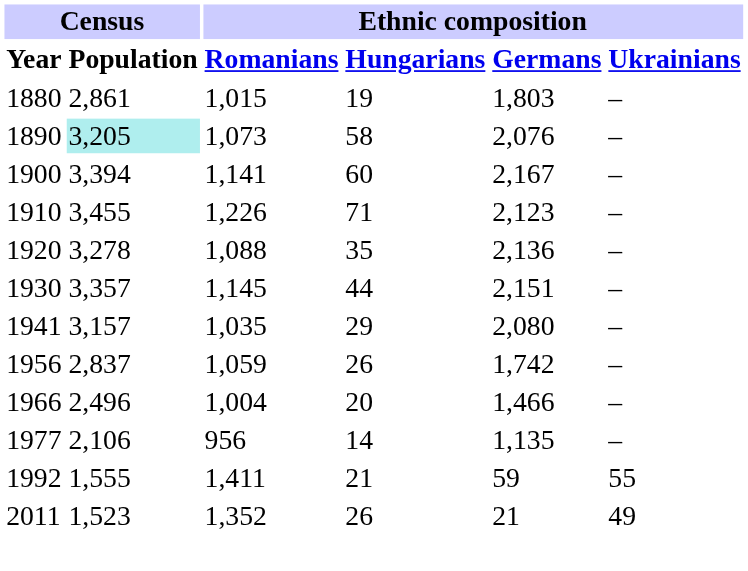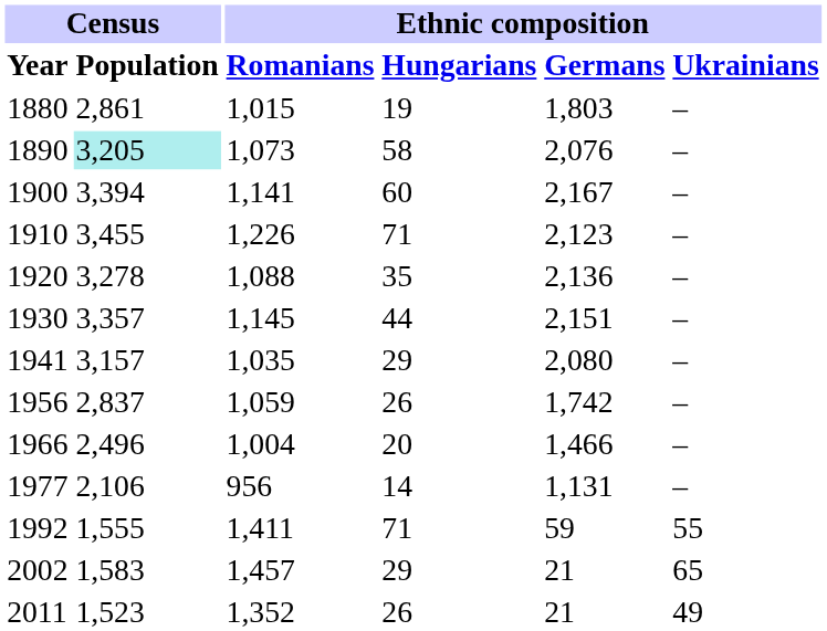1977 | Ethnic composition / Germans: 1,135 -> 1,131
1992 | Ethnic composition / Hungarians: 21 -> 71
+ row: 2002 | 1,583 | 1,457 | 29 | 21 | 65
